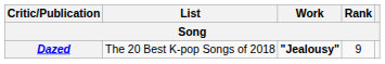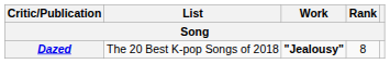Dazed | Rank: 9 -> 8
